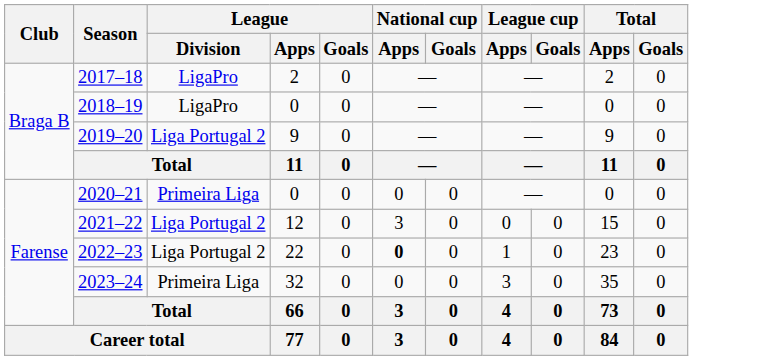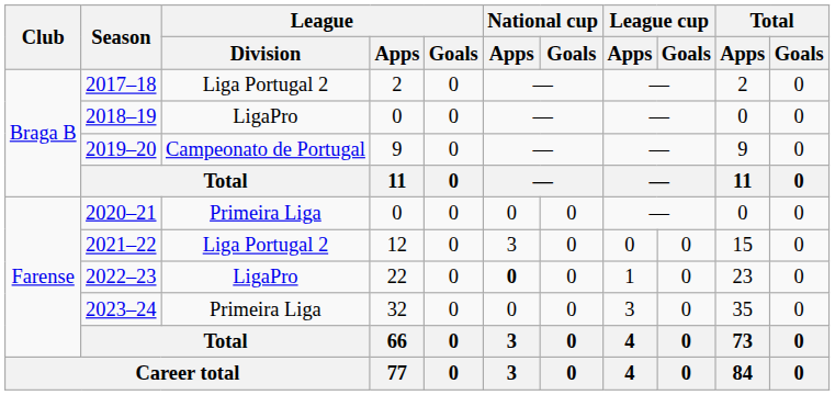2017–18 | League / Division: LigaPro -> Liga Portugal 2
2019–20 | League / Division: Liga Portugal 2 -> Campeonato de Portugal
2022–23 | League / Division: Liga Portugal 2 -> LigaPro
